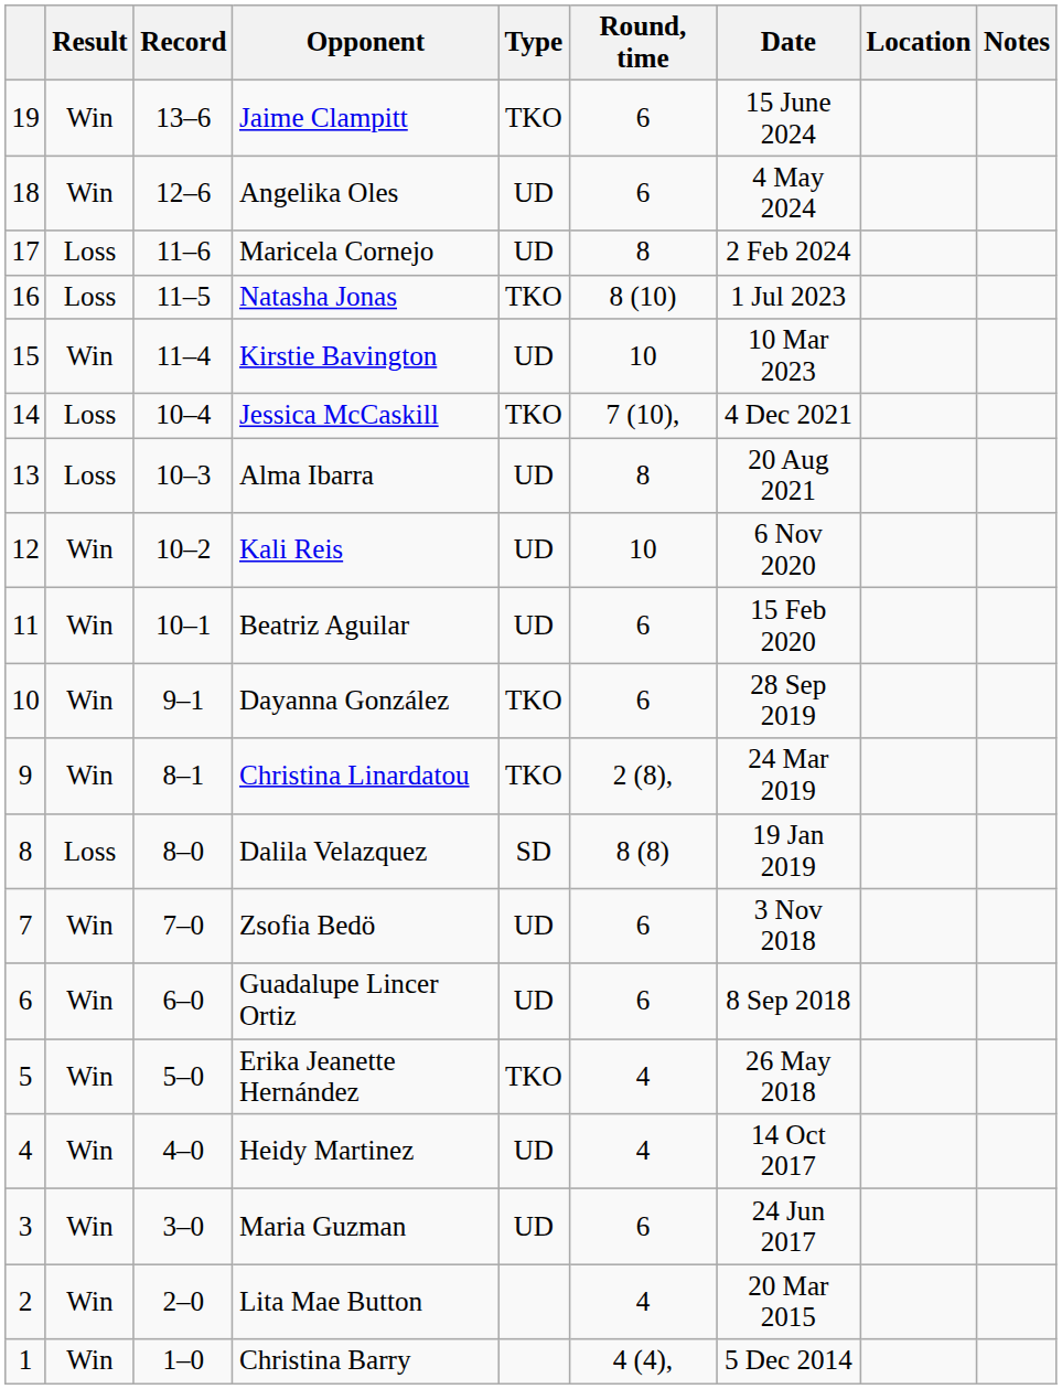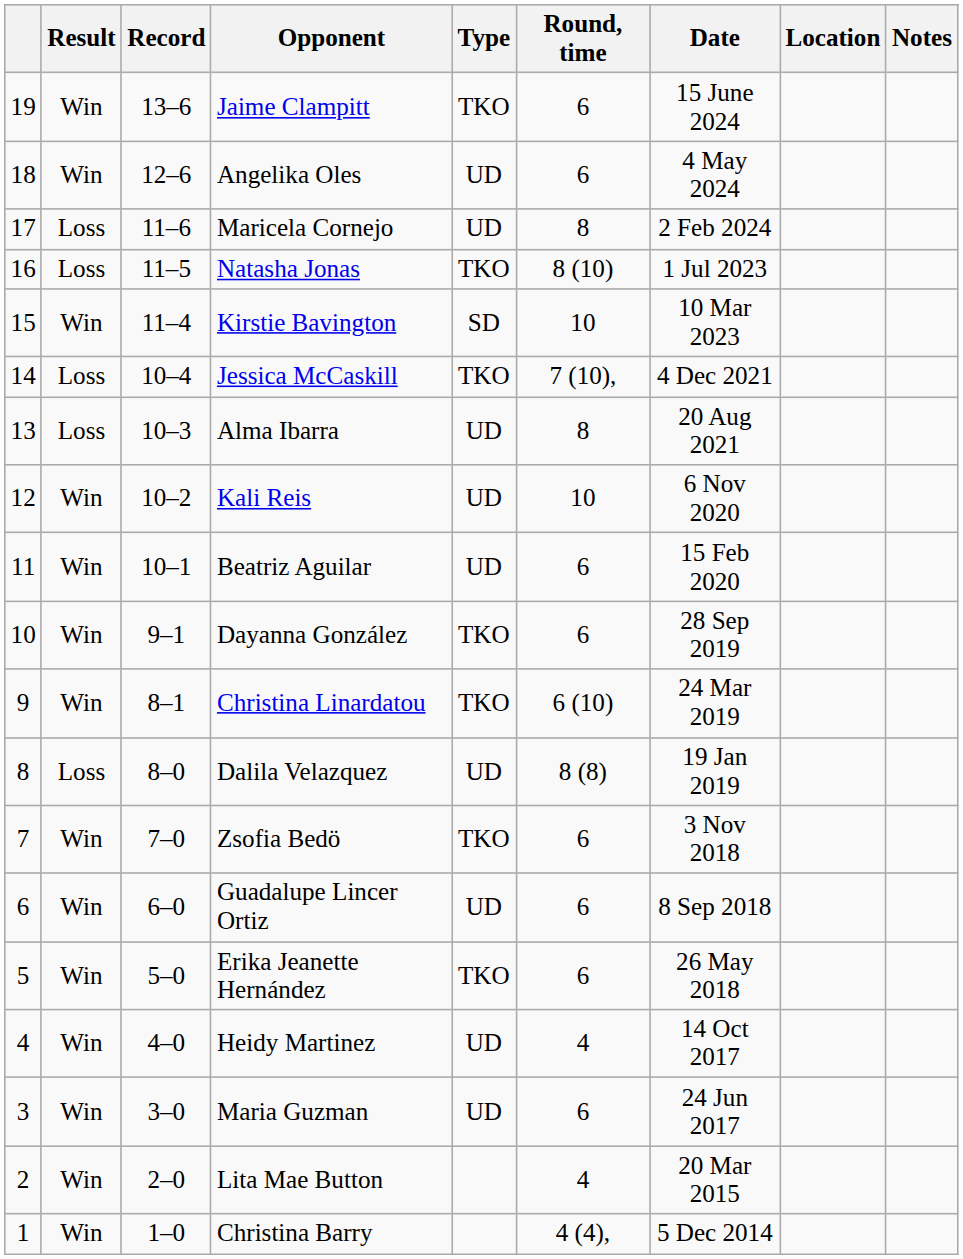Kirstie Bavington | Type: UD -> SD
Christina Linardatou | Round, time: 2 (8), -> 6 (10)
Dalila Velazquez | Type: SD -> UD
Zsofia Bedö | Type: UD -> TKO
Erika Jeanette Hernández | Round, time: 4 -> 6
